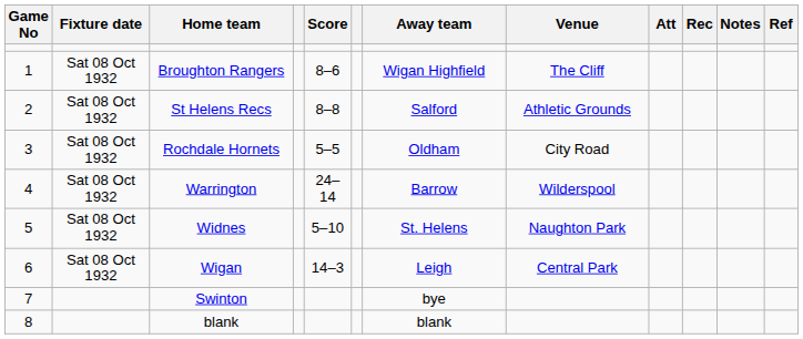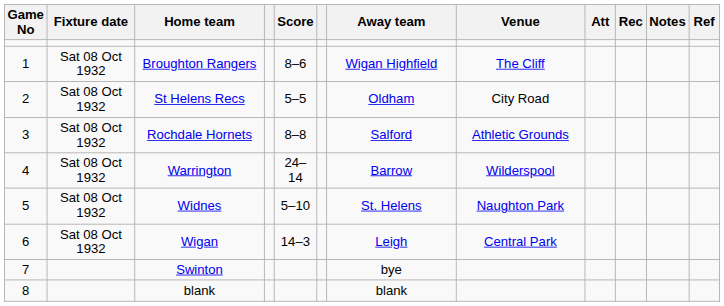St Helens Recs | Score: 8–8 -> 5–5
St Helens Recs | Away team: Salford -> Oldham
St Helens Recs | Venue: Athletic Grounds -> City Road
Rochdale Hornets | Score: 5–5 -> 8–8
Rochdale Hornets | Away team: Oldham -> Salford
Rochdale Hornets | Venue: City Road -> Athletic Grounds
